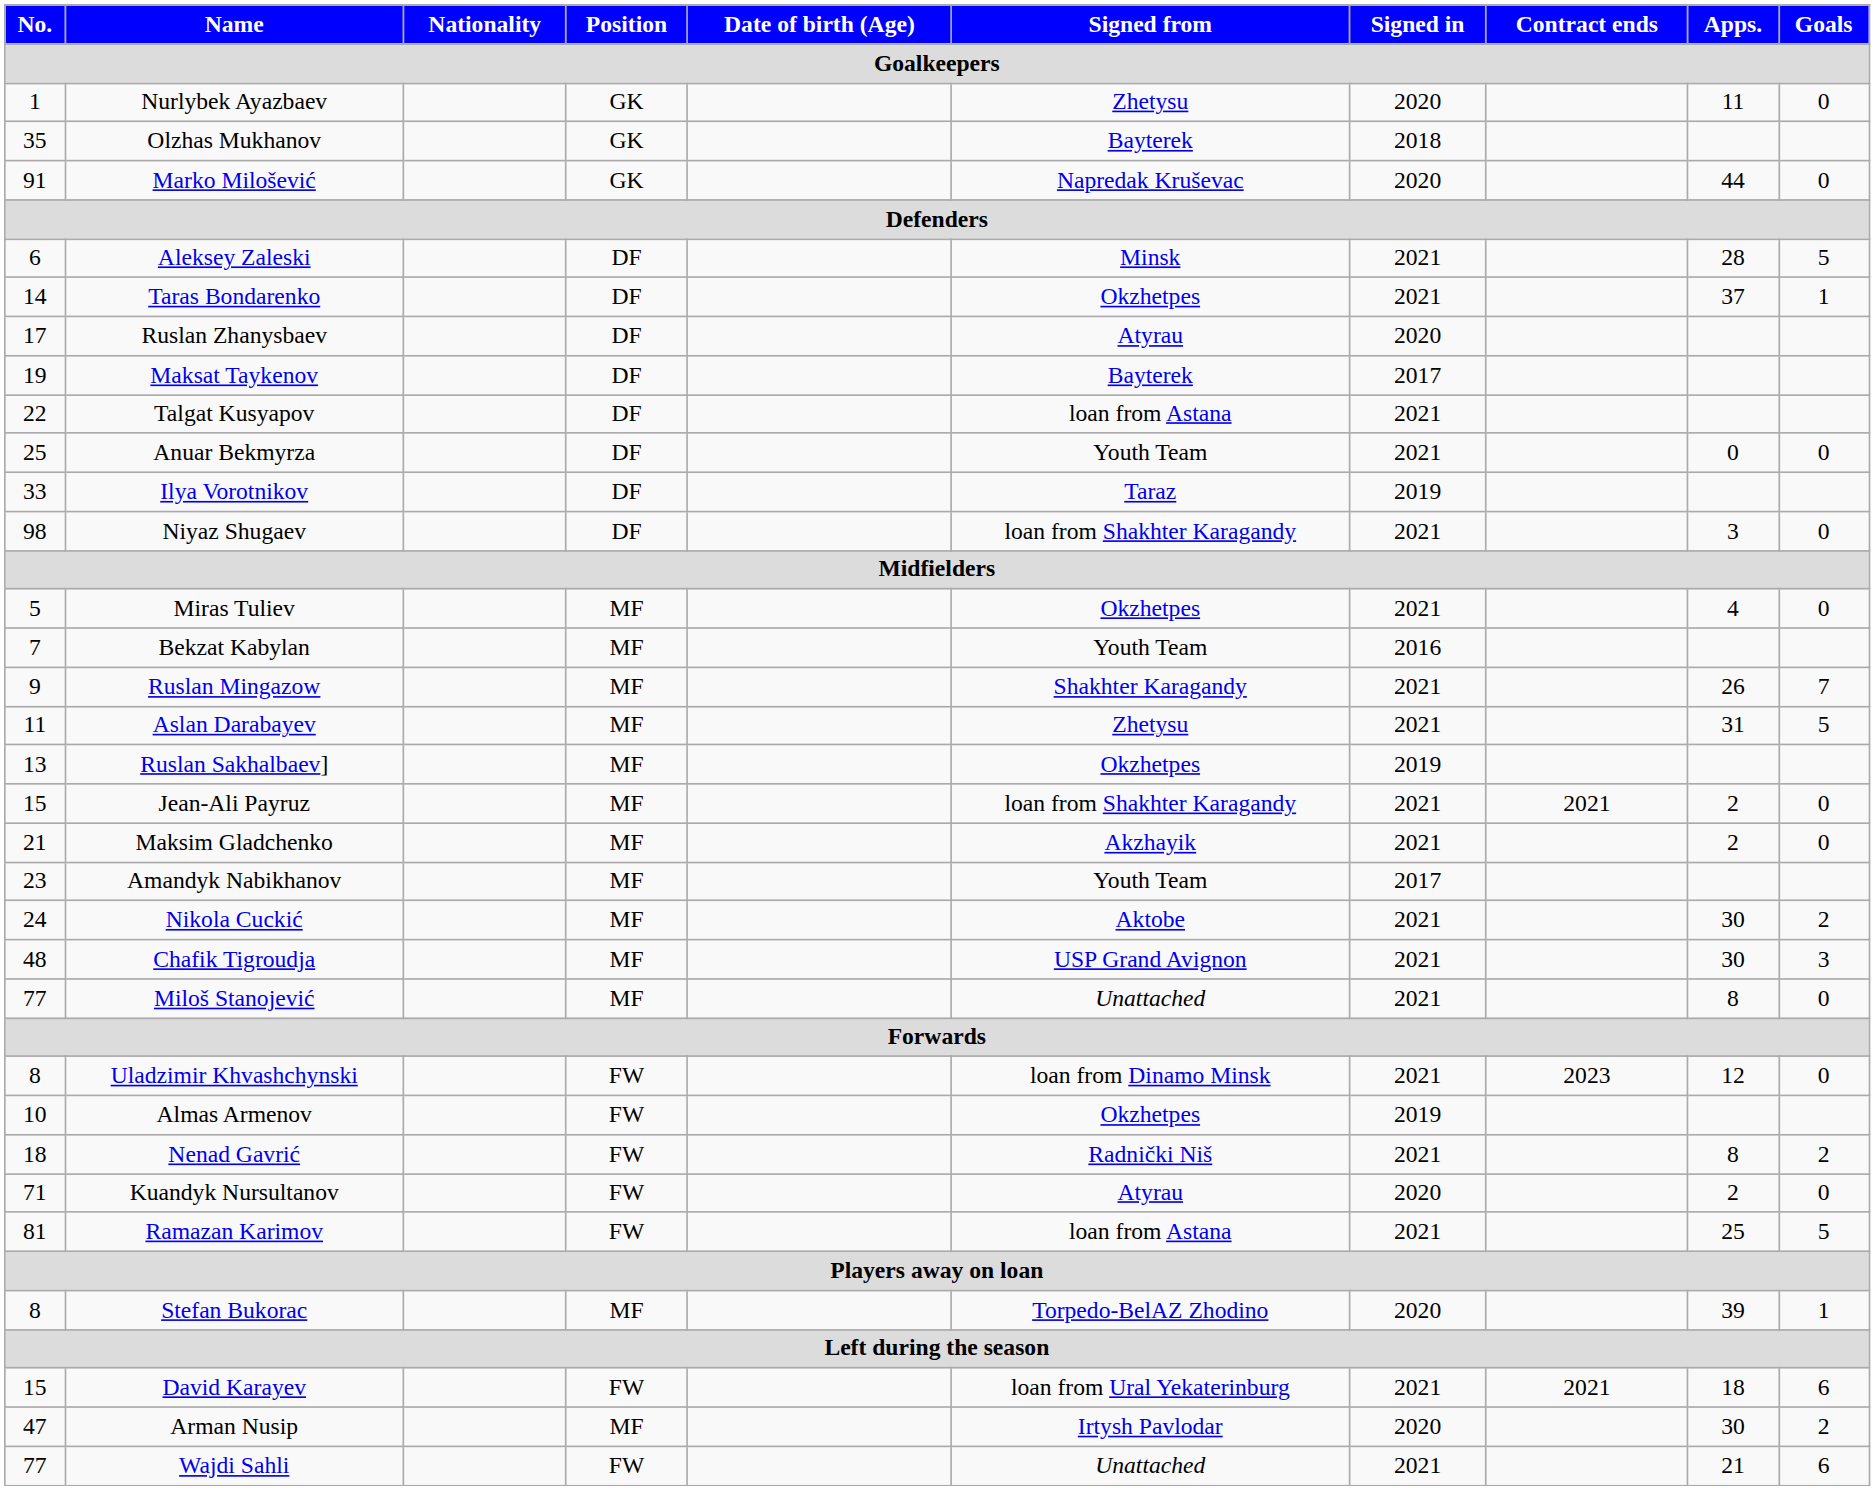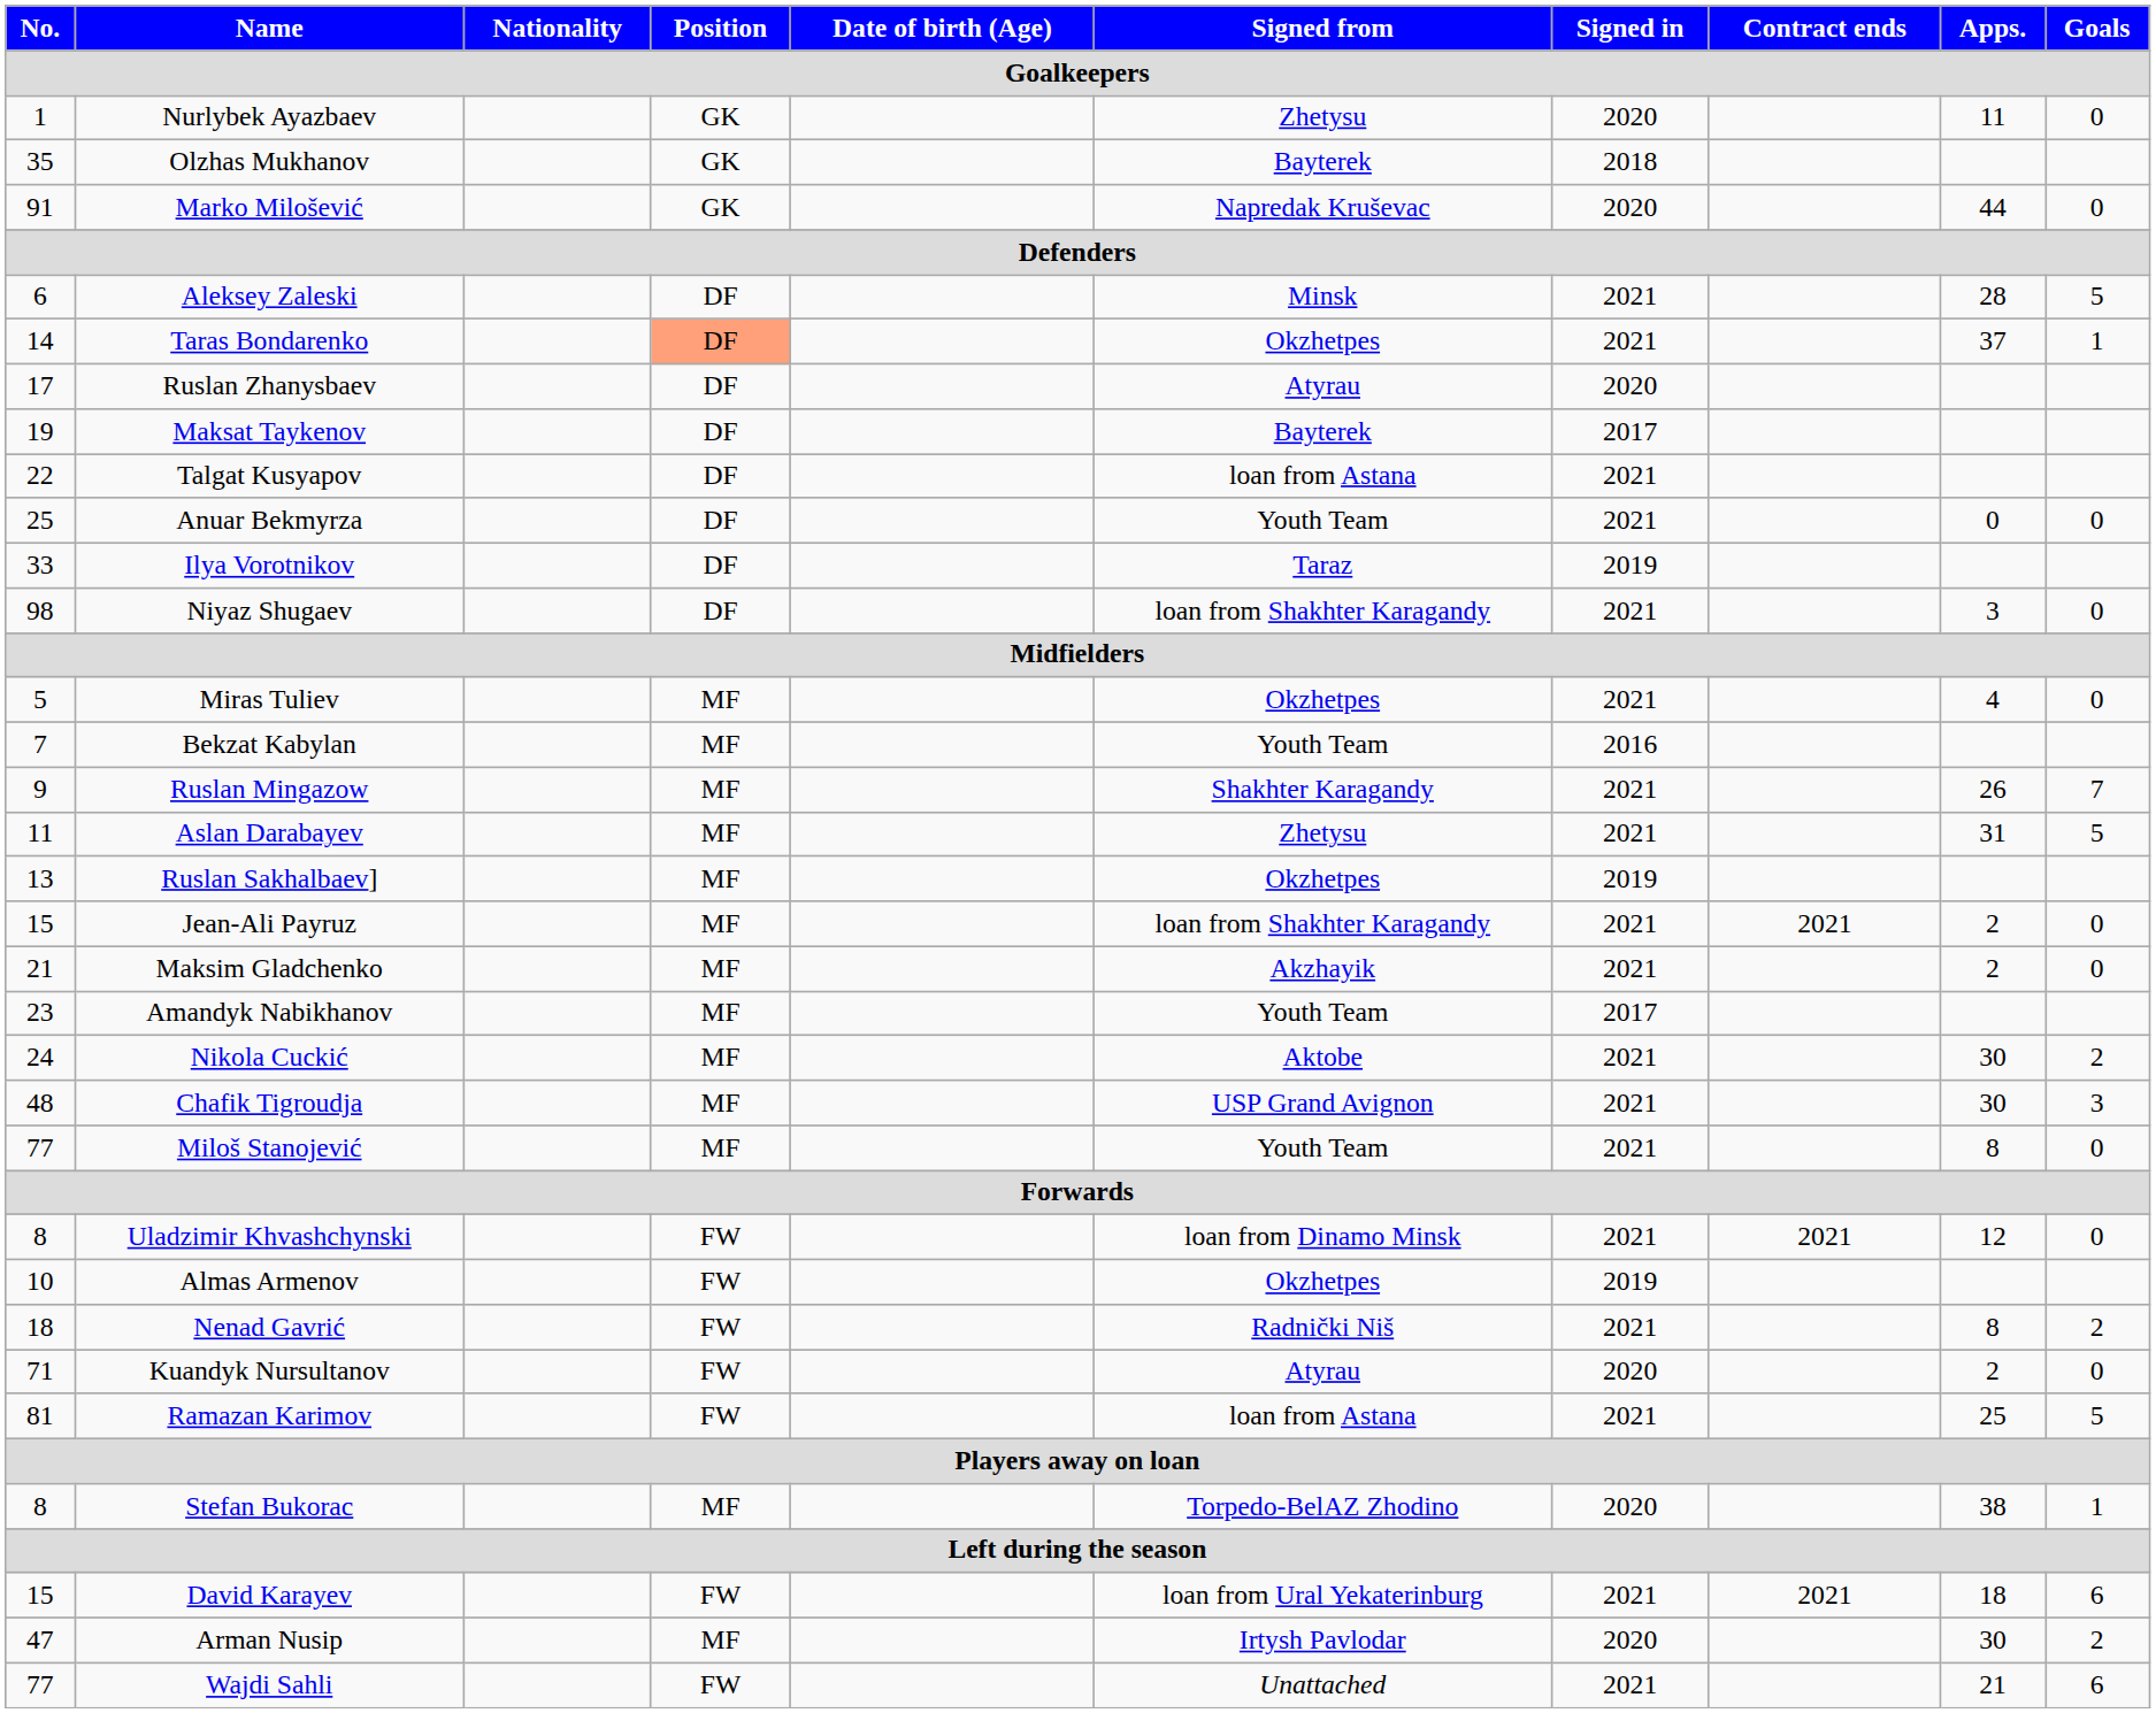Taras Bondarenko | Position: no background -> lightsalmon background
Miloš Stanojević | Signed from: Unattached -> Youth Team
Uladzimir Khvashchynski | Contract ends: 2023 -> 2021
Stefan Bukorac | Apps.: 39 -> 38
